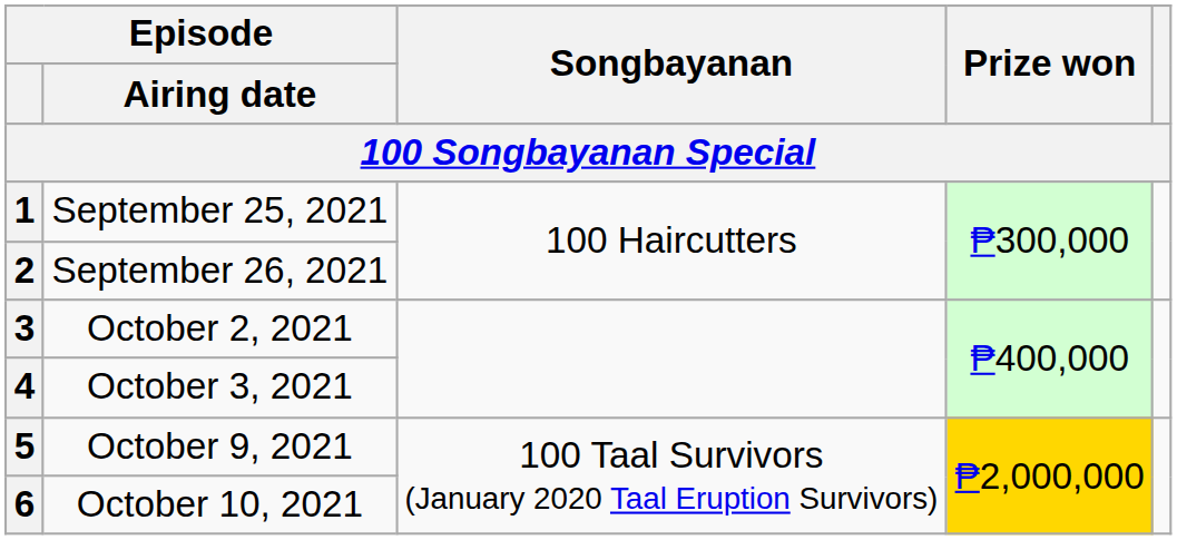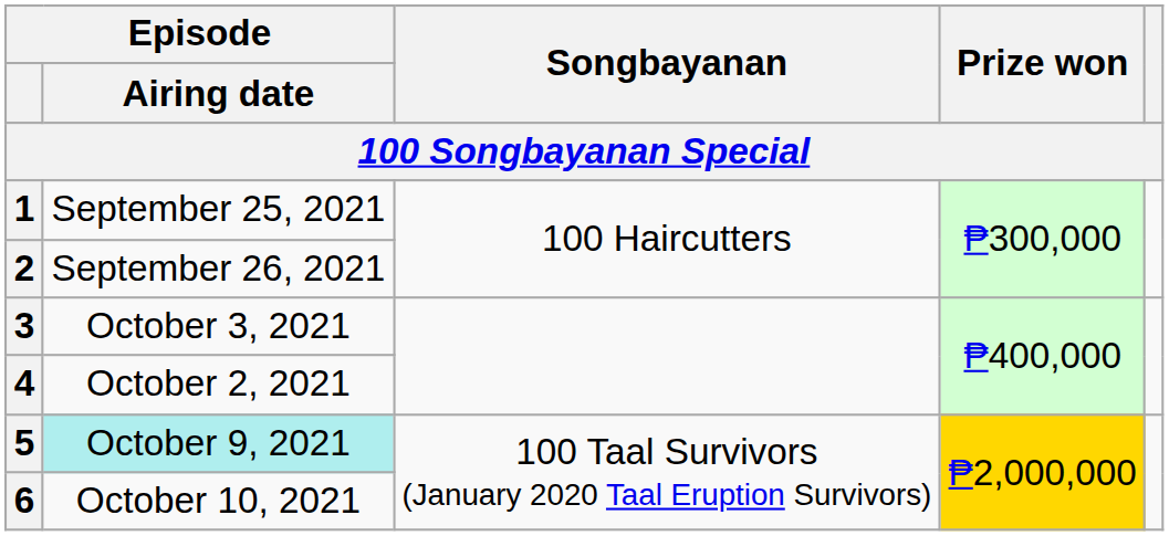3 | Episode / Airing date: October 2, 2021 -> October 3, 2021
4 | Episode / Airing date: October 3, 2021 -> October 2, 2021
5 | Episode / Airing date: no background -> paleturquoise background
